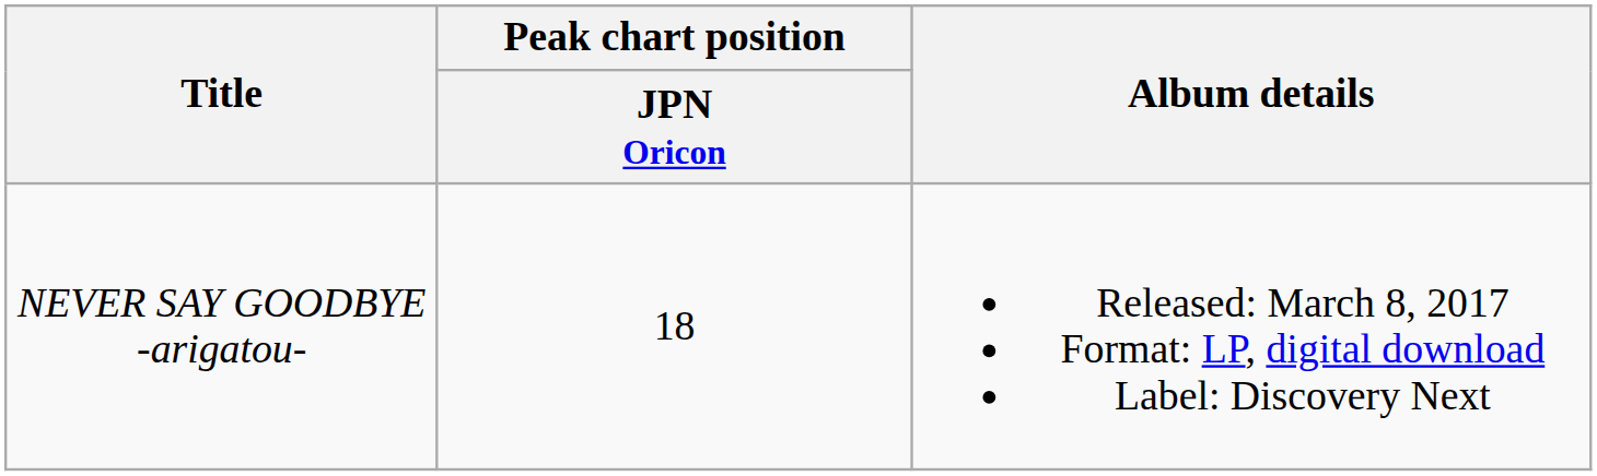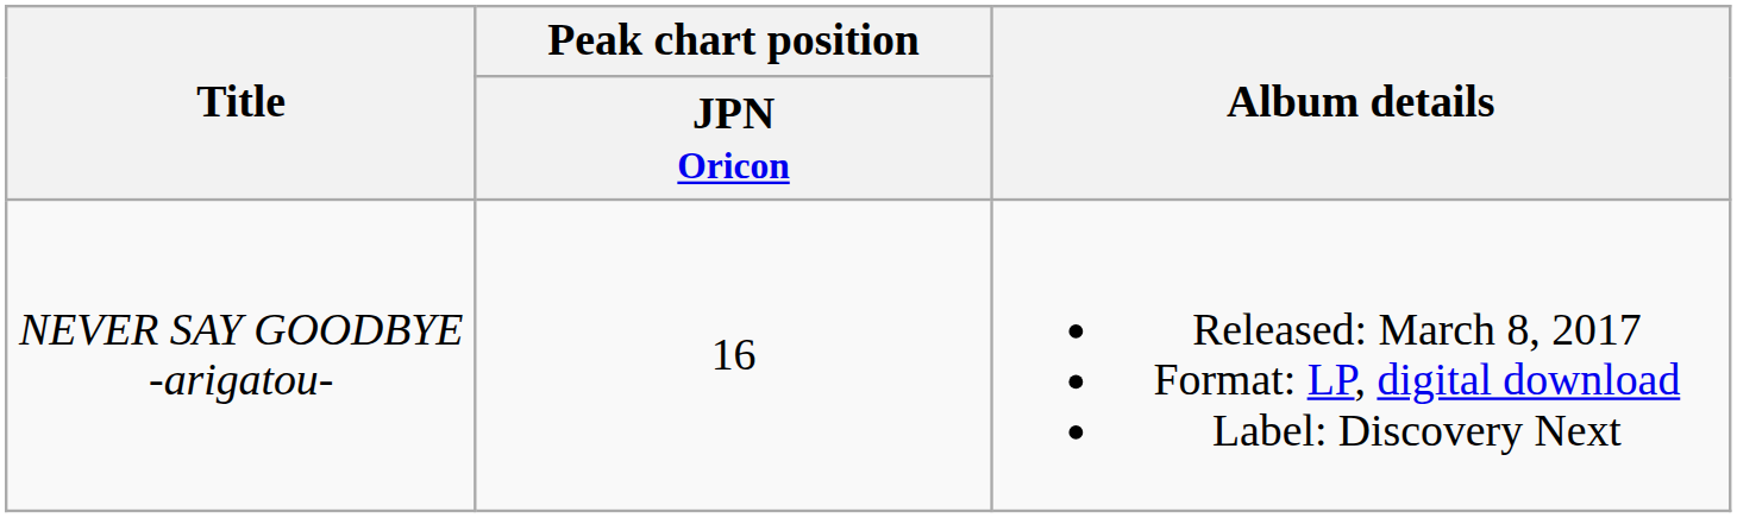NEVER SAY GOODBYE -arigatou- | Peak chart position / JPN Oricon: 18 -> 16
